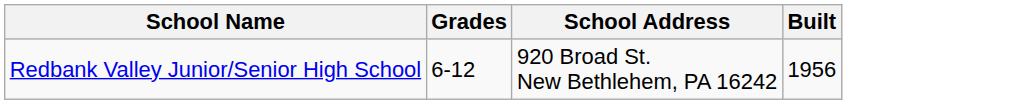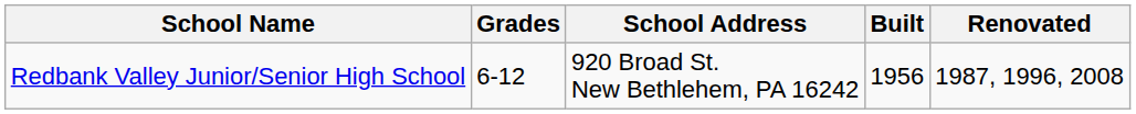+ column: Renovated | 1987, 1996, 2008
